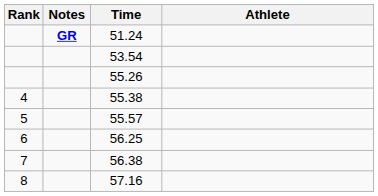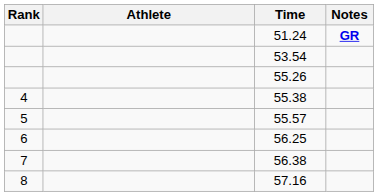columns swapped: Athlete <-> Notes
